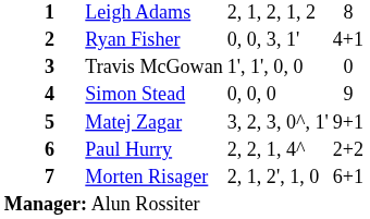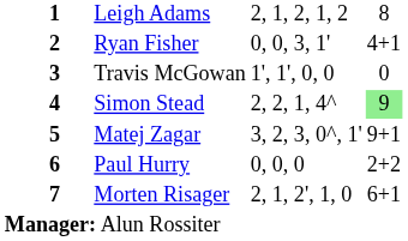Simon Stead | column 4: 0, 0, 0 -> 2, 2, 1, 4^
Simon Stead | column 5: no background -> lightgreen background
Paul Hurry | column 4: 2, 2, 1, 4^ -> 0, 0, 0
